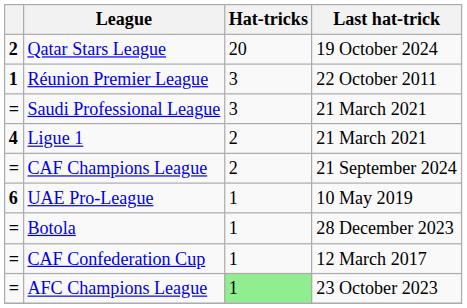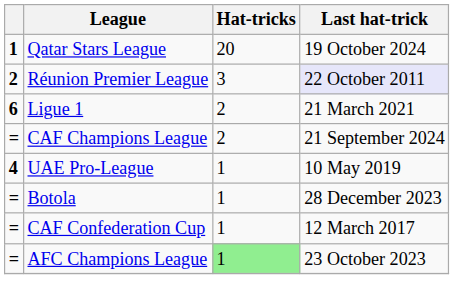Qatar Stars League | column 1: 2 -> 1
Réunion Premier League | column 1: 1 -> 2
Réunion Premier League | Last hat-trick: no background -> lavender background
- row: = | Saudi Professional League | 3 | 21 March 2021
Ligue 1 | column 1: 4 -> 6
UAE Pro-League | column 1: 6 -> 4
